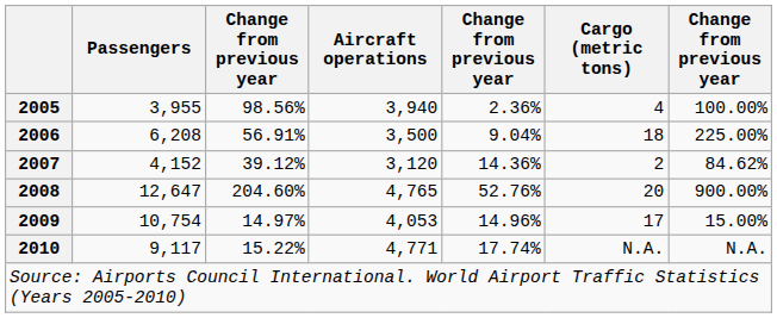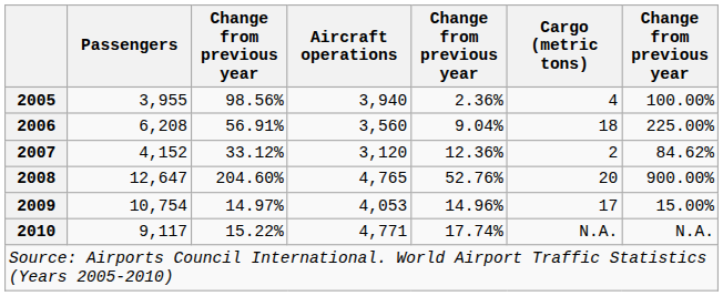2006 | Aircraft operations: 3,500 -> 3,560
2007 | column 3: 39.12% -> 33.12%
2007 | column 5: 14.36% -> 12.36%
